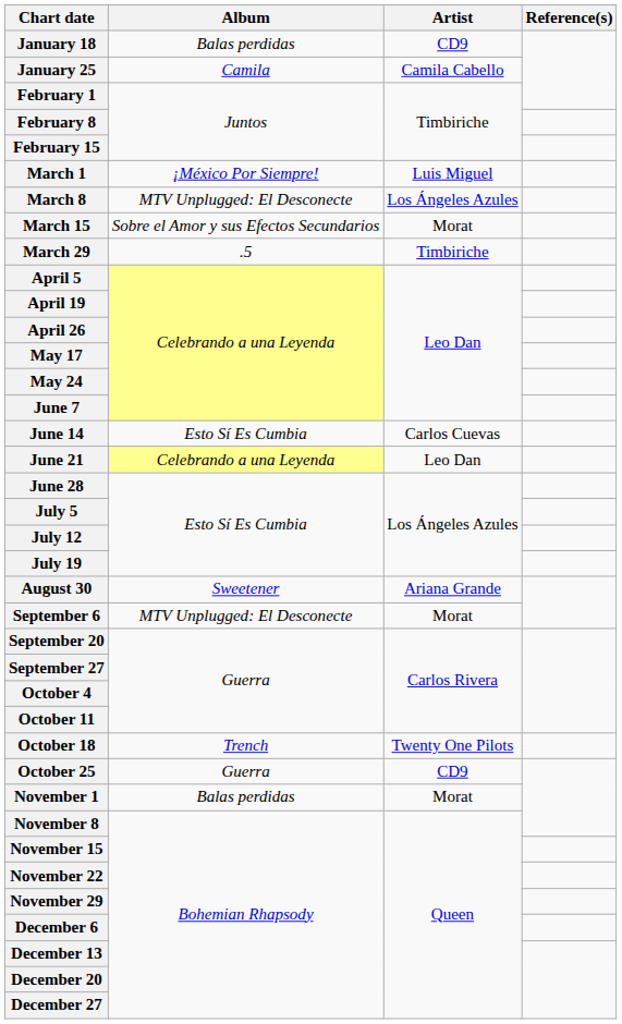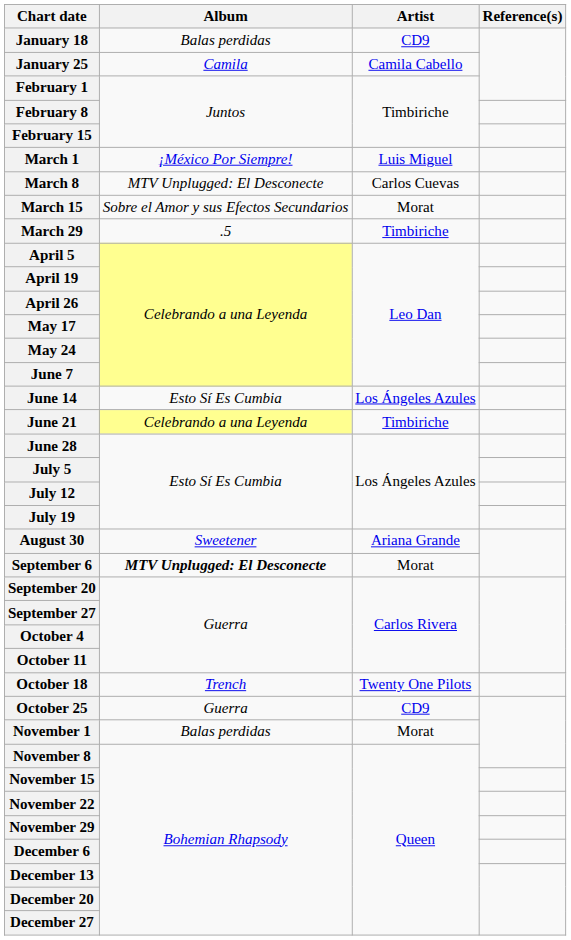March 8 | Artist: Los Ángeles Azules -> Carlos Cuevas
June 14 | Artist: Carlos Cuevas -> Los Ángeles Azules
June 21 | Artist: Leo Dan -> Timbiriche
September 6 | Album: normal -> bold
